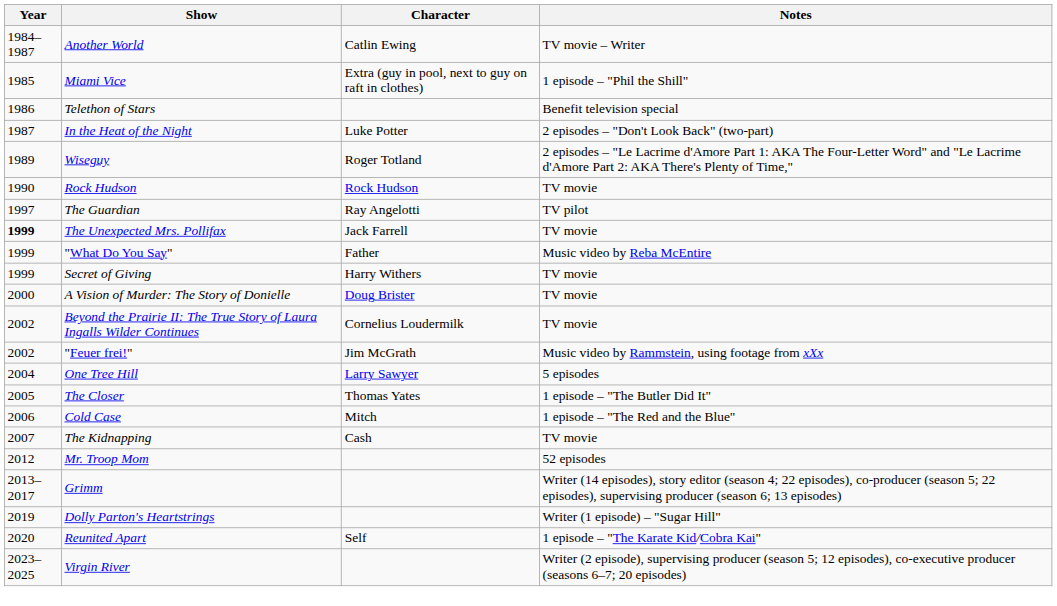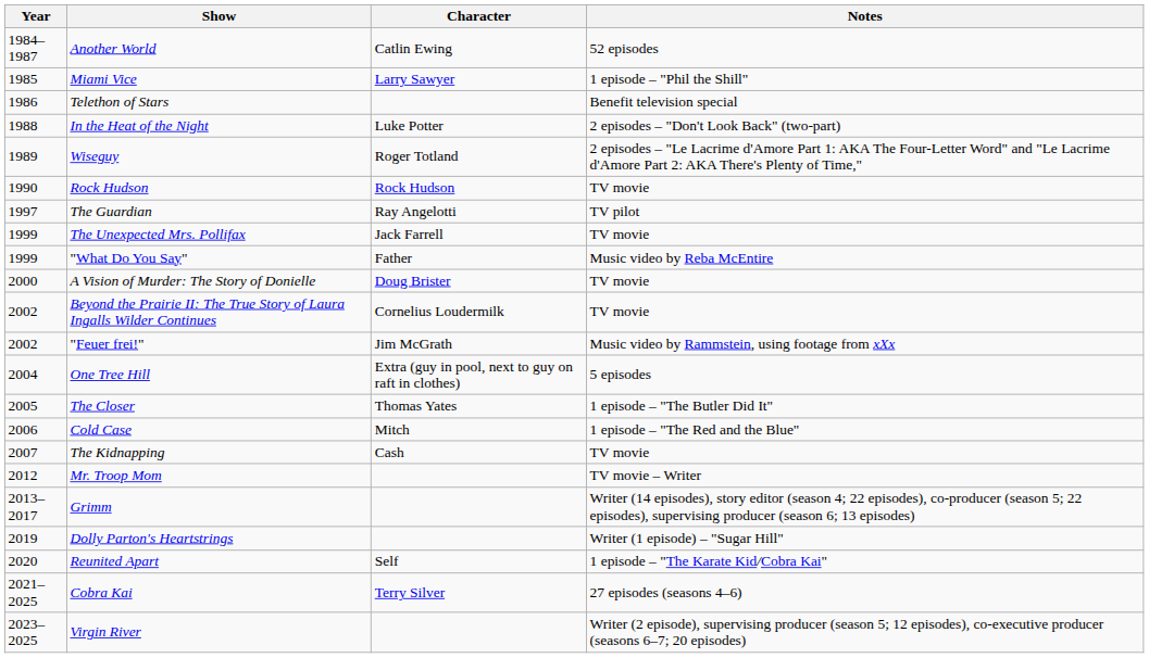Another World | Notes: TV movie – Writer -> 52 episodes
Miami Vice | Character: Extra (guy in pool, next to guy on raft in clothes) -> Larry Sawyer
In the Heat of the Night | Year: 1987 -> 1988
The Unexpected Mrs. Pollifax | Year: bold -> normal
- row: 1999 | Secret of Giving | Harry Withers | TV movie
One Tree Hill | Character: Larry Sawyer -> Extra (guy in pool, next to guy on raft in clothes)
Mr. Troop Mom | Notes: 52 episodes -> TV movie – Writer
+ row: 2021–2025 | Cobra Kai | Terry Silver | 27 episodes (seasons 4–6)
